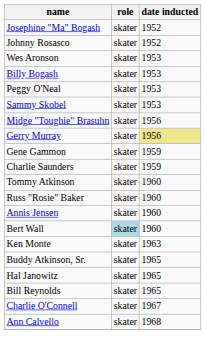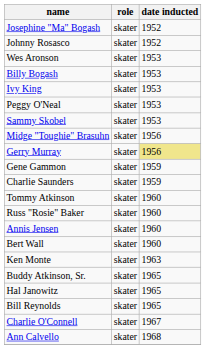+ row: Ivy King | skater | 1953
Bert Wall | role: lightblue background -> no background
